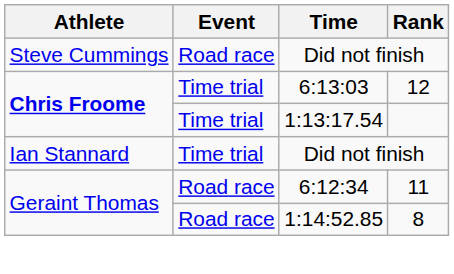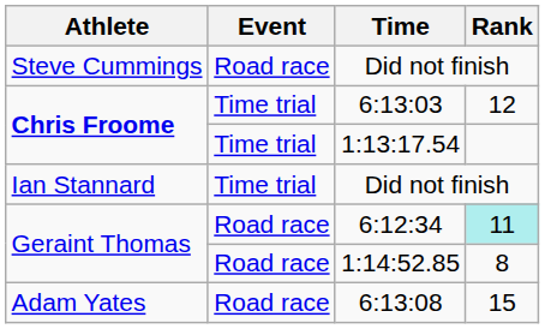6:12:34 | Rank: no background -> paleturquoise background
+ row: Adam Yates | Road race | 6:13:08 | 15
